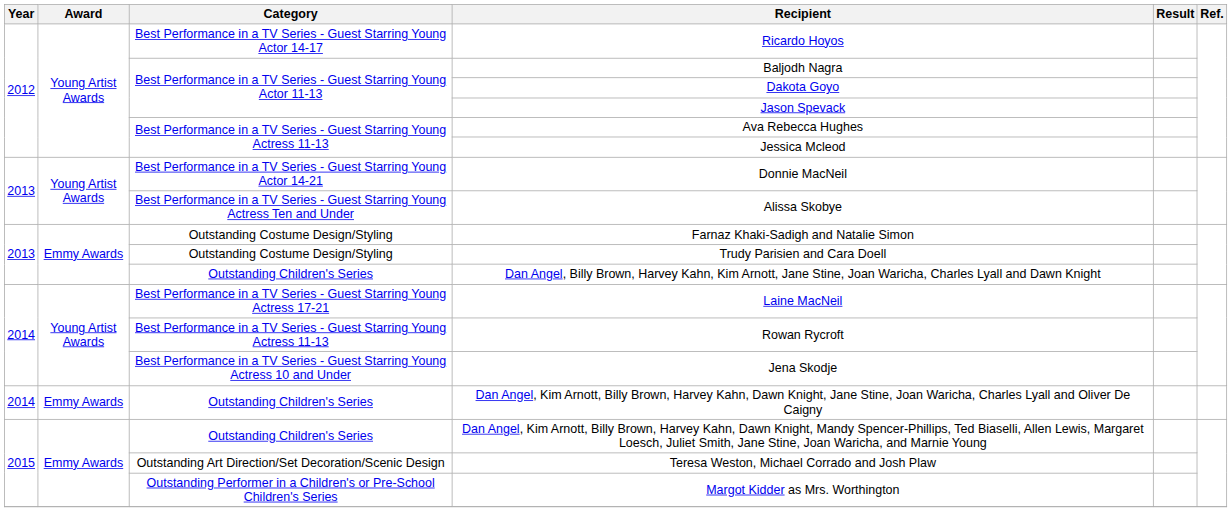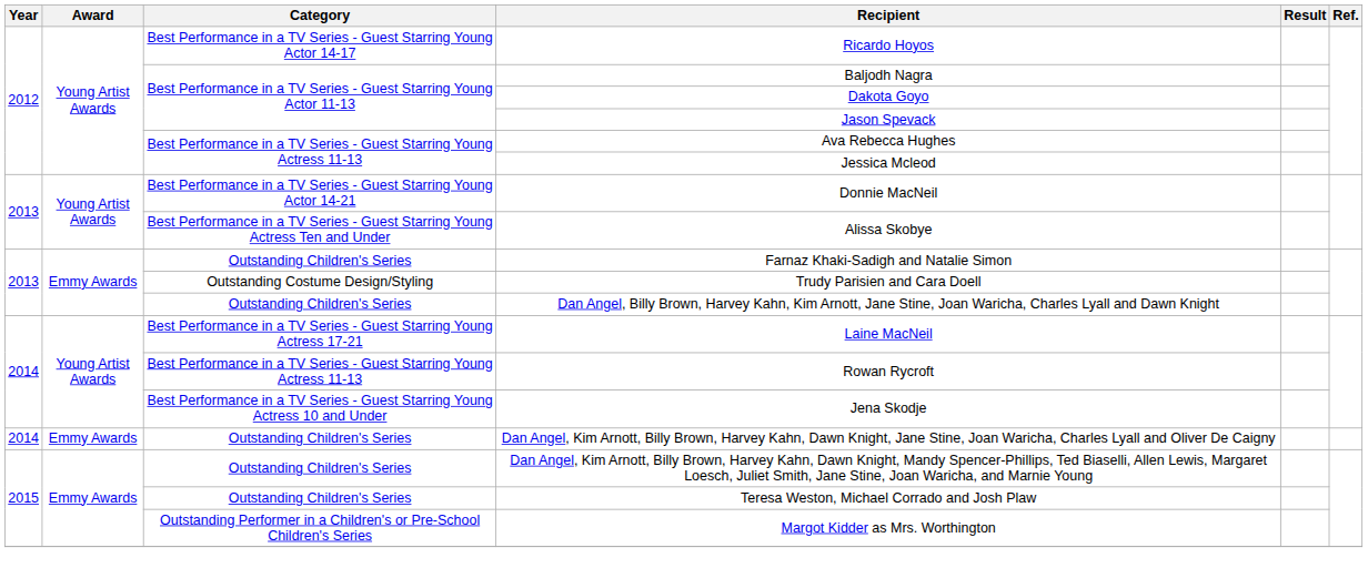Farnaz Khaki-Sadigh and Natalie Simon | Category: Outstanding Costume Design/Styling -> Outstanding Children's Series
Teresa Weston, Michael Corrado and Josh Plaw | Category: Outstanding Art Direction/Set Decoration/Scenic Design -> Outstanding Children's Series
